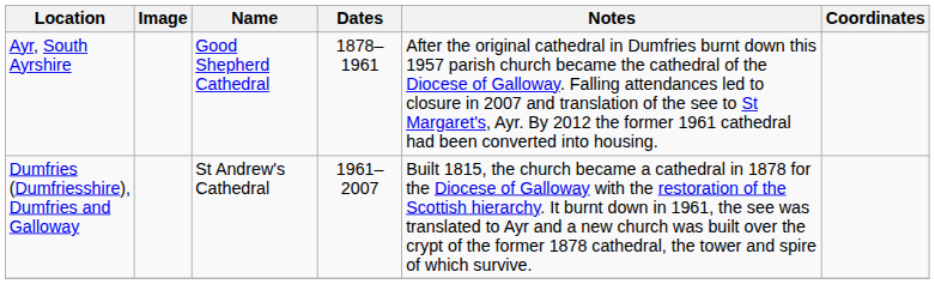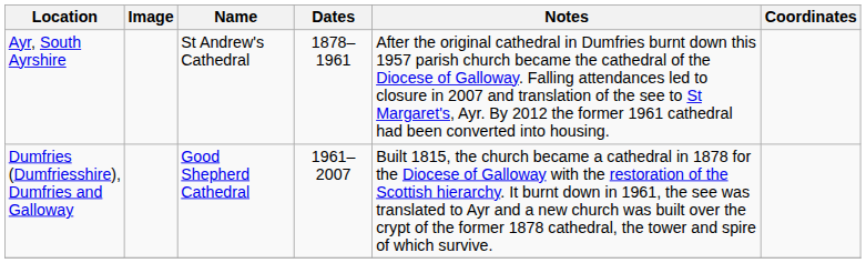Ayr, South Ayrshire | Name: Good Shepherd Cathedral -> St Andrew's Cathedral
Dumfries (Dumfriesshire), Dumfries and Galloway | Name: St Andrew's Cathedral -> Good Shepherd Cathedral
